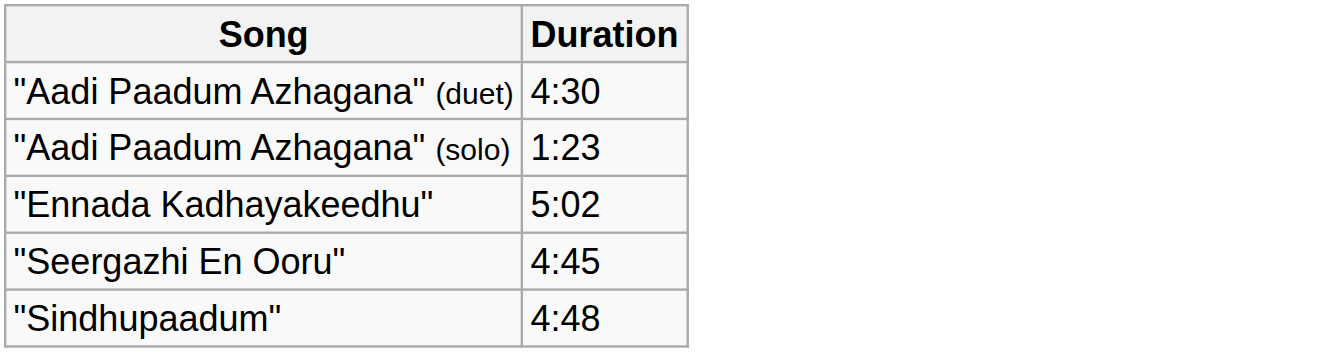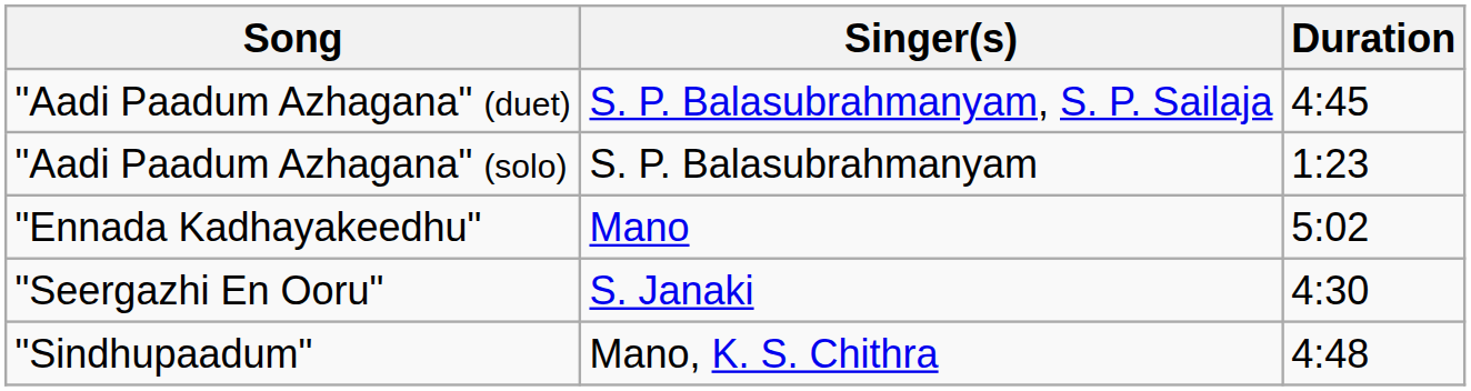+ column: Singer(s) | S. P. Balasubrahmanyam, S. P. Sailaja | S. P. Balasubrahmanyam | Mano | S. Janaki | Mano, K. S. Chithra
"Aadi Paadum Azhagana" (duet) | Duration: 4:30 -> 4:45
"Seergazhi En Ooru" | Duration: 4:45 -> 4:30
